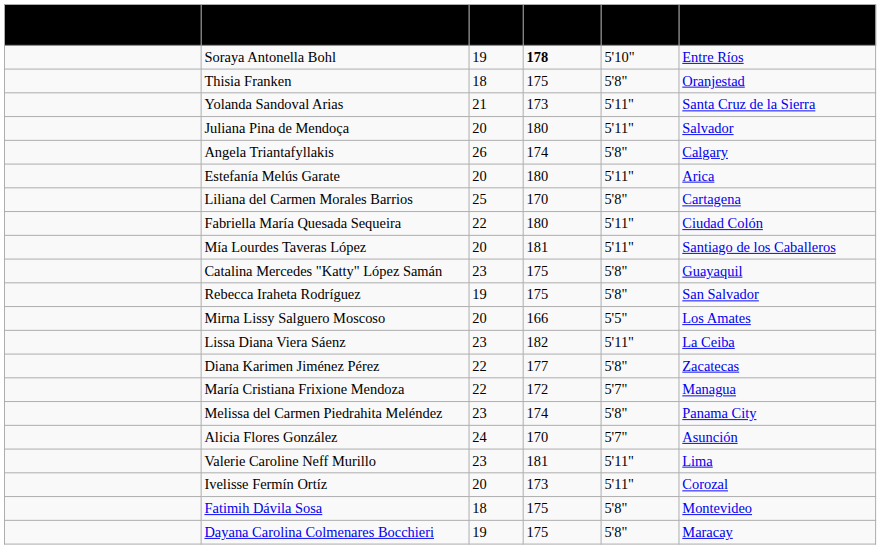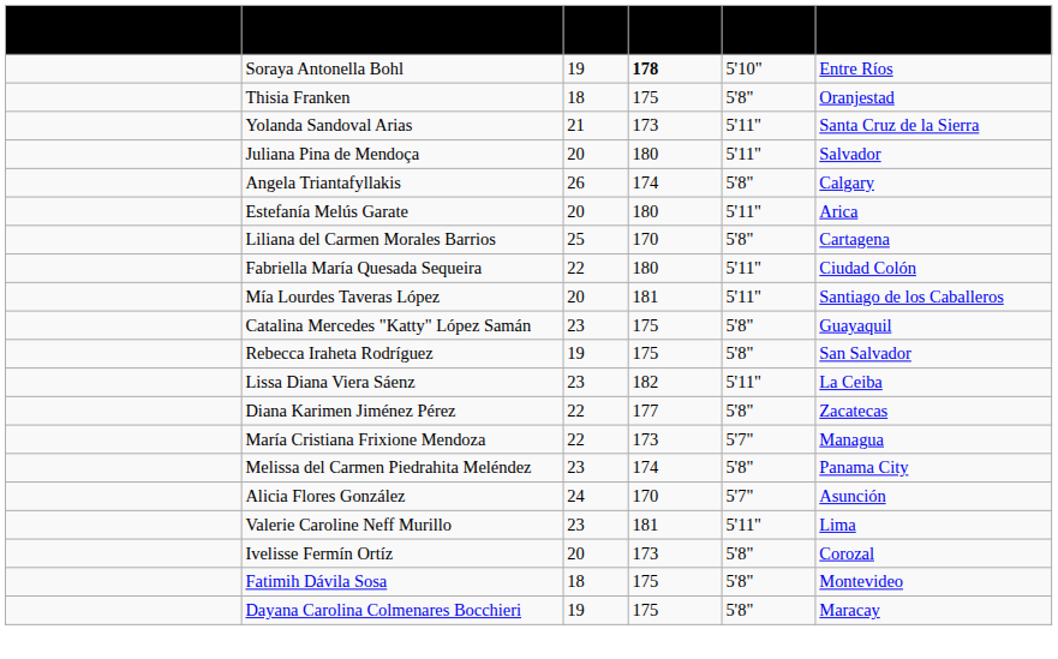- row: Mirna Lissy Salguero Moscoso | 20 | 166 | 5'5" | Los Amates
María Cristiana Frixione Mendoza | column 4: 172 -> 173
Ivelisse Fermín Ortíz | column 5: 5'11" -> 5'8"
